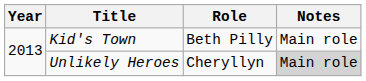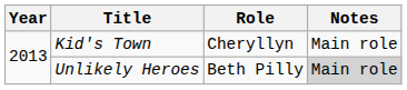Kid's Town | Role: Beth Pilly -> Cheryllyn
Unlikely Heroes | Role: Cheryllyn -> Beth Pilly
